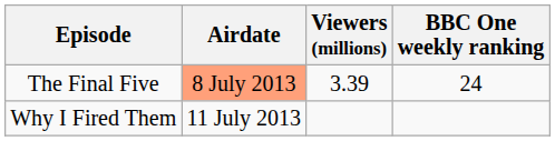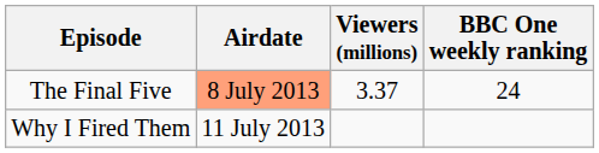The Final Five | Viewers (millions): 3.39 -> 3.37
